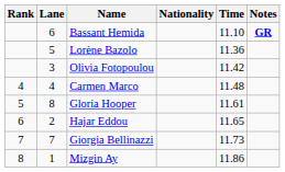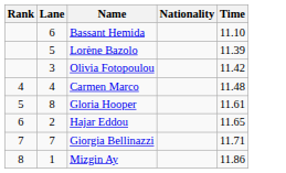- column: Notes | GR
Lorène Bazolo | Time: 11.36 -> 11.39
Giorgia Bellinazzi | Time: 11.73 -> 11.71
